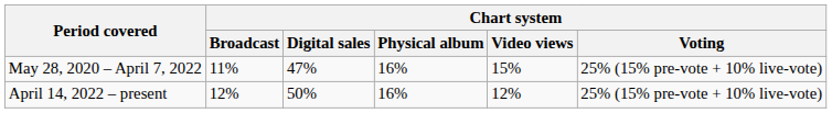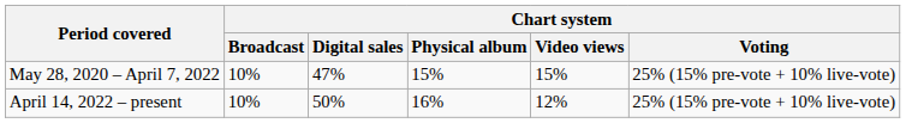May 28, 2020 – April 7, 2022 | Chart system / Broadcast: 11% -> 10%
May 28, 2020 – April 7, 2022 | Chart system / Physical album: 16% -> 15%
April 14, 2022 – present | Chart system / Broadcast: 12% -> 10%
